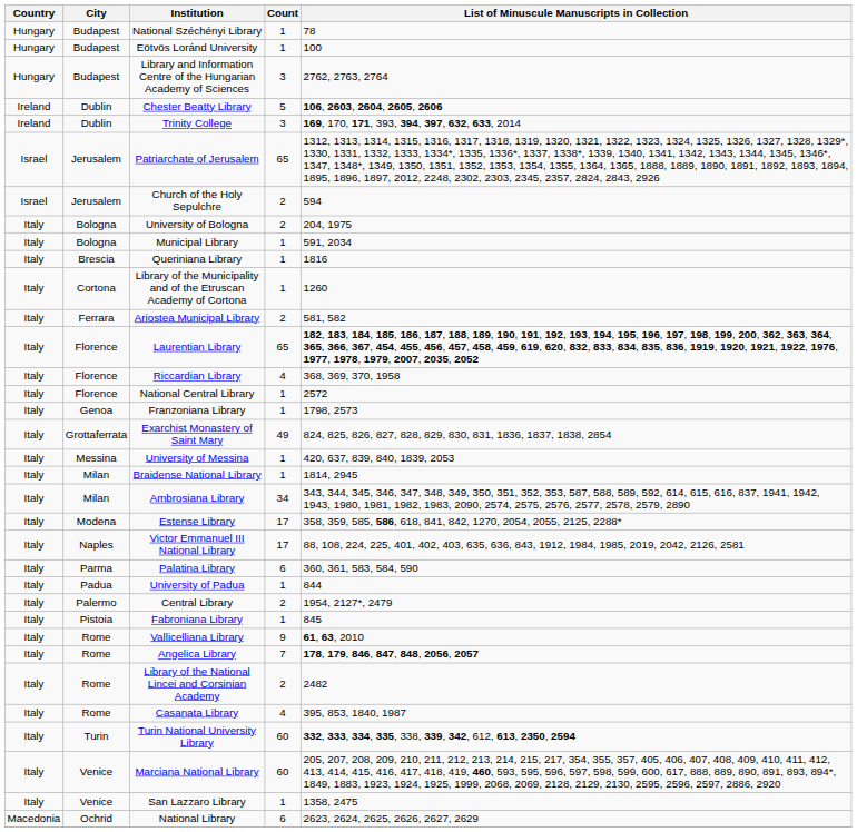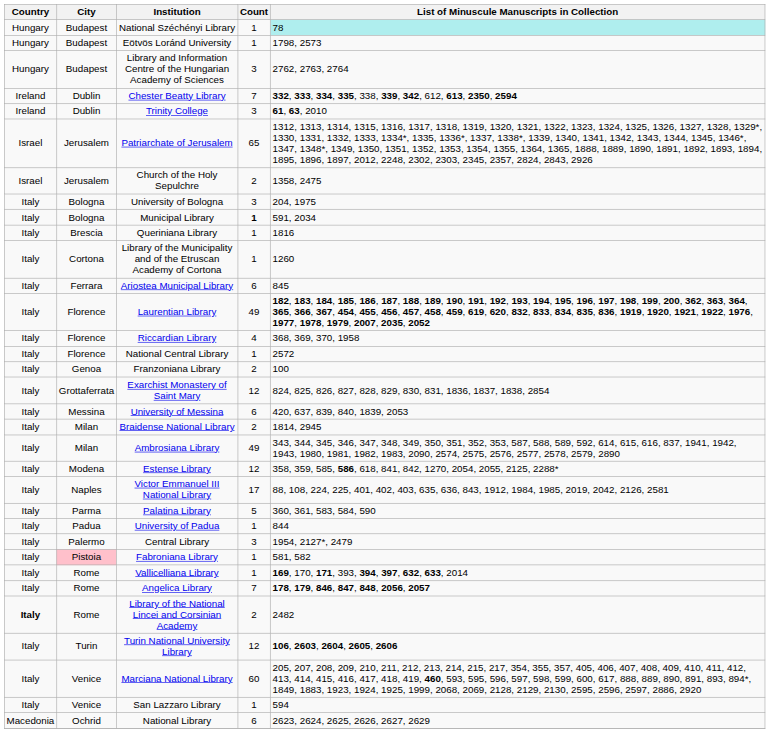National Széchényi Library | List of Minuscule Manuscripts in Collection: no background -> paleturquoise background
Eötvös Loránd University | List of Minuscule Manuscripts in Collection: 100 -> 1798, 2573
Chester Beatty Library | Count: 5 -> 7
Chester Beatty Library | List of Minuscule Manuscripts in Collection: 106, 2603, 2604, 2605, 2606 -> 332, 333, 334, 335, 338, 339, 342, 612, 613, 2350, 2594
Trinity College | List of Minuscule Manuscripts in Collection: 169, 170, 171, 393, 394, 397, 632, 633, 2014 -> 61, 63, 2010
Church of the Holy Sepulchre | List of Minuscule Manuscripts in Collection: 594 -> 1358, 2475
University of Bologna | Count: 2 -> 3
Municipal Library | Count: normal -> bold
Ariostea Municipal Library | Count: 2 -> 6
Ariostea Municipal Library | List of Minuscule Manuscripts in Collection: 581, 582 -> 845
Laurentian Library | Count: 65 -> 49
Franzoniana Library | Count: 1 -> 2
Franzoniana Library | List of Minuscule Manuscripts in Collection: 1798, 2573 -> 100
Exarchist Monastery of Saint Mary | Count: 49 -> 12
University of Messina | Count: 1 -> 6
Braidense National Library | Count: 1 -> 2
Ambrosiana Library | Count: 34 -> 49
Estense Library | Count: 17 -> 12
Palatina Library | Count: 6 -> 5
Central Library | Count: 2 -> 3
Fabroniana Library | City: no background -> pink background
Fabroniana Library | List of Minuscule Manuscripts in Collection: 845 -> 581, 582
Vallicelliana Library | Count: 9 -> 1
Vallicelliana Library | List of Minuscule Manuscripts in Collection: 61, 63, 2010 -> 169, 170, 171, 393, 394, 397, 632, 633, 2014
Library of the National Lincei and Corsinian Academy | Country: normal -> bold
- row: Italy | Rome | Casanata Library | 4 | 395, 853, 1840, 1987
Turin National University Library | Count: 60 -> 12
Turin National University Library | List of Minuscule Manuscripts in Collection: 332, 333, 334, 335, 338, 339, 342, 612, 613, 2350, 2594 -> 106, 2603, 2604, 2605, 2606
San Lazzaro Library | List of Minuscule Manuscripts in Collection: 1358, 2475 -> 594
